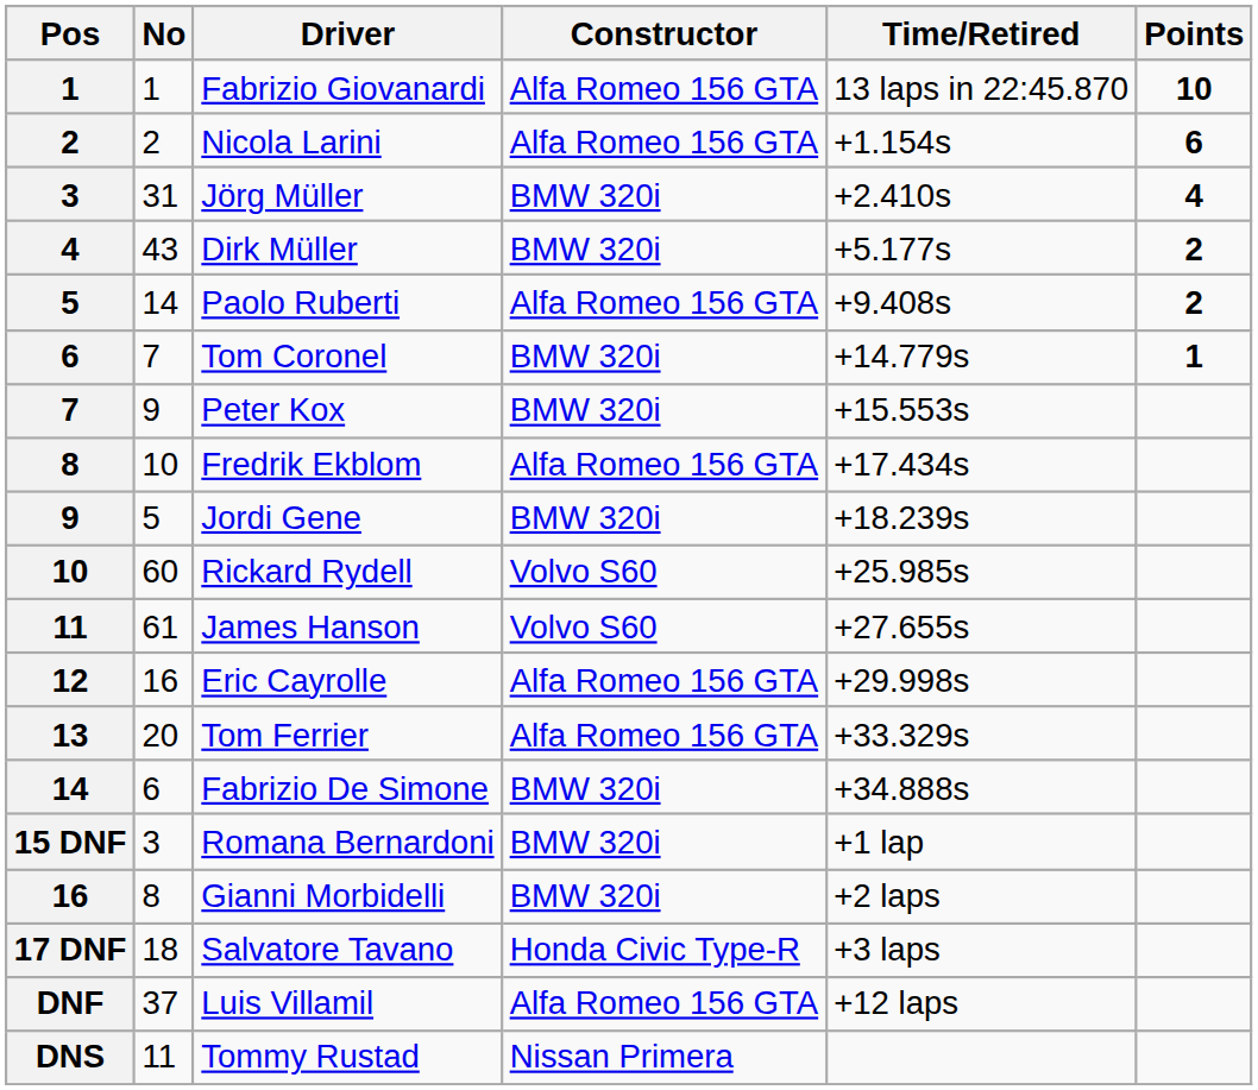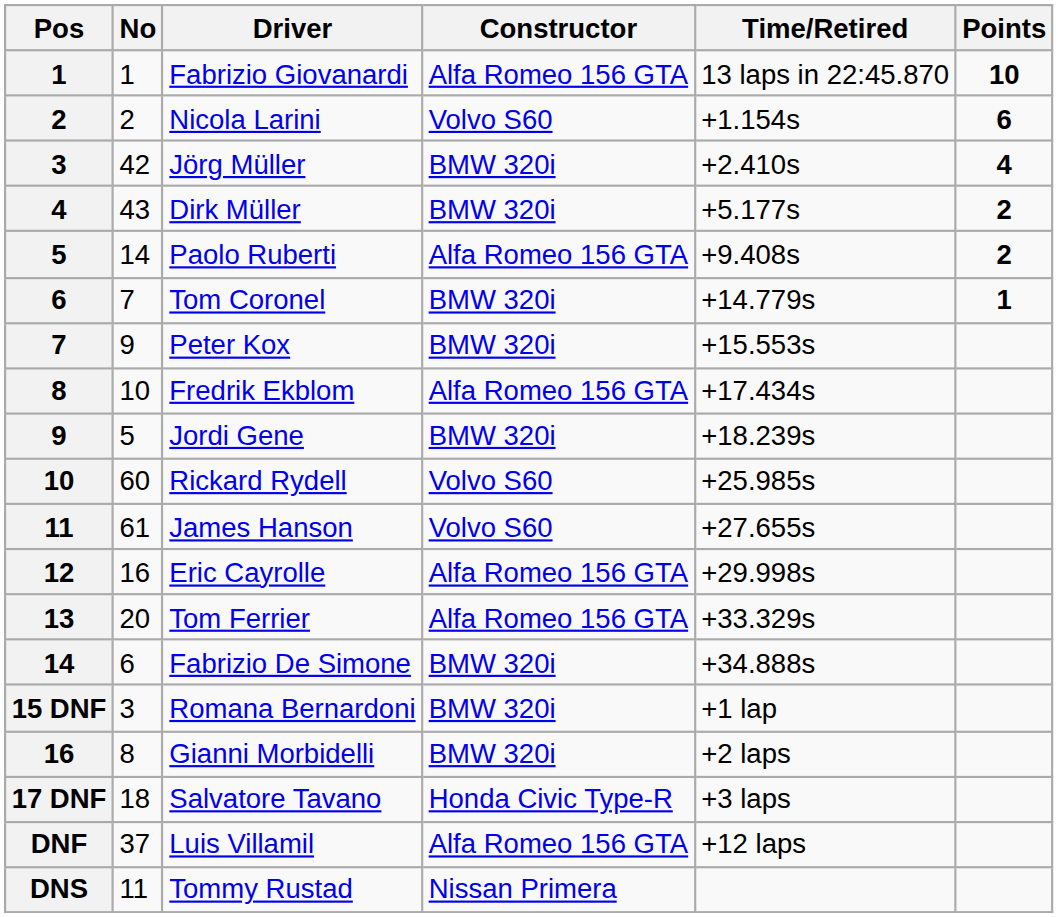Nicola Larini | Constructor: Alfa Romeo 156 GTA -> Volvo S60
Jörg Müller | No: 31 -> 42
